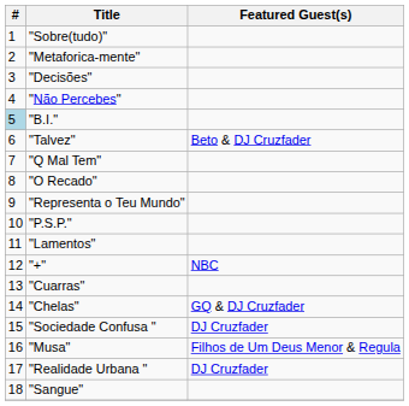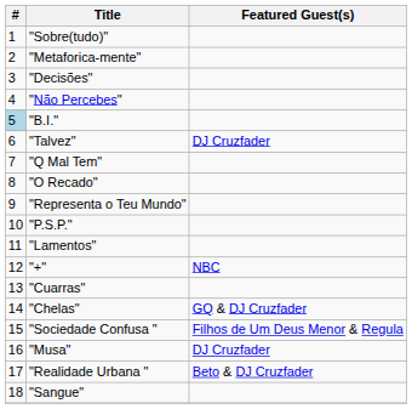"Talvez" | Featured Guest(s): Beto & DJ Cruzfader -> DJ Cruzfader
"Sociedade Confusa " | Featured Guest(s): DJ Cruzfader -> Filhos de Um Deus Menor & Regula
"Musa" | Featured Guest(s): Filhos de Um Deus Menor & Regula -> DJ Cruzfader
"Realidade Urbana " | Featured Guest(s): DJ Cruzfader -> Beto & DJ Cruzfader
